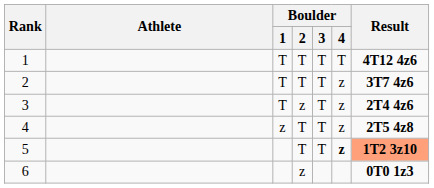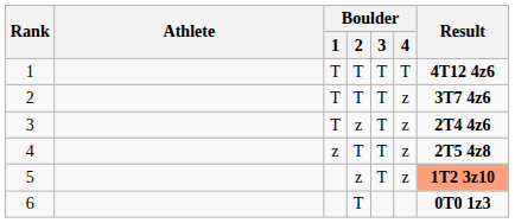5 | Boulder / 2: T -> z
5 | Boulder / 4: bold -> normal
6 | Boulder / 2: z -> T
